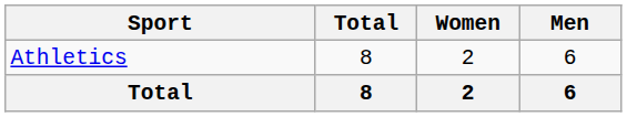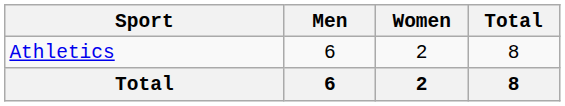columns swapped: Men <-> Total
